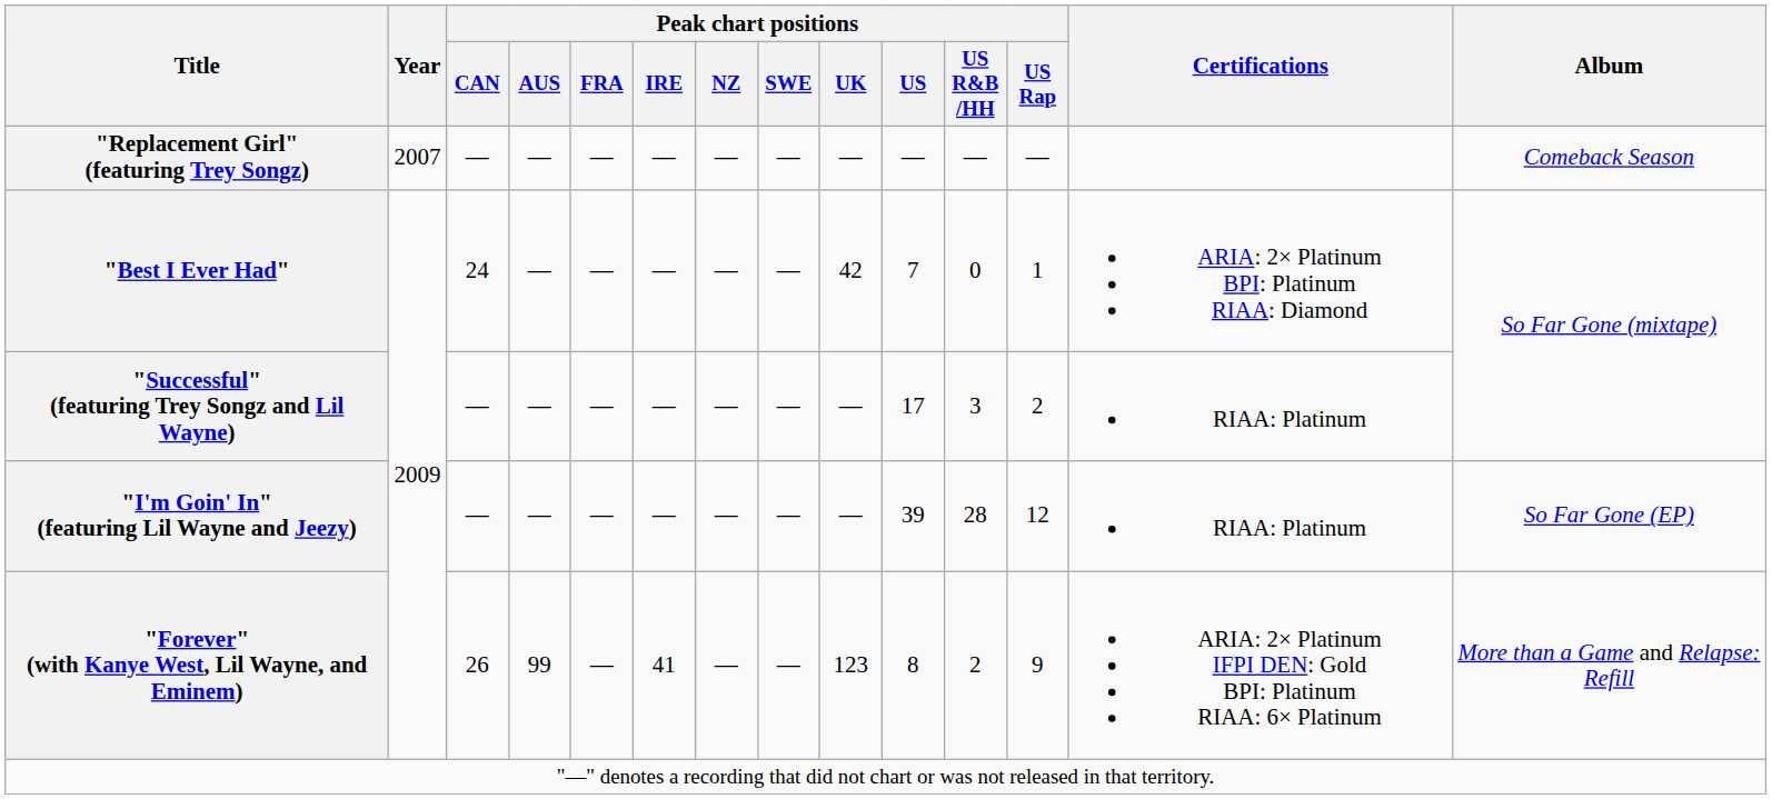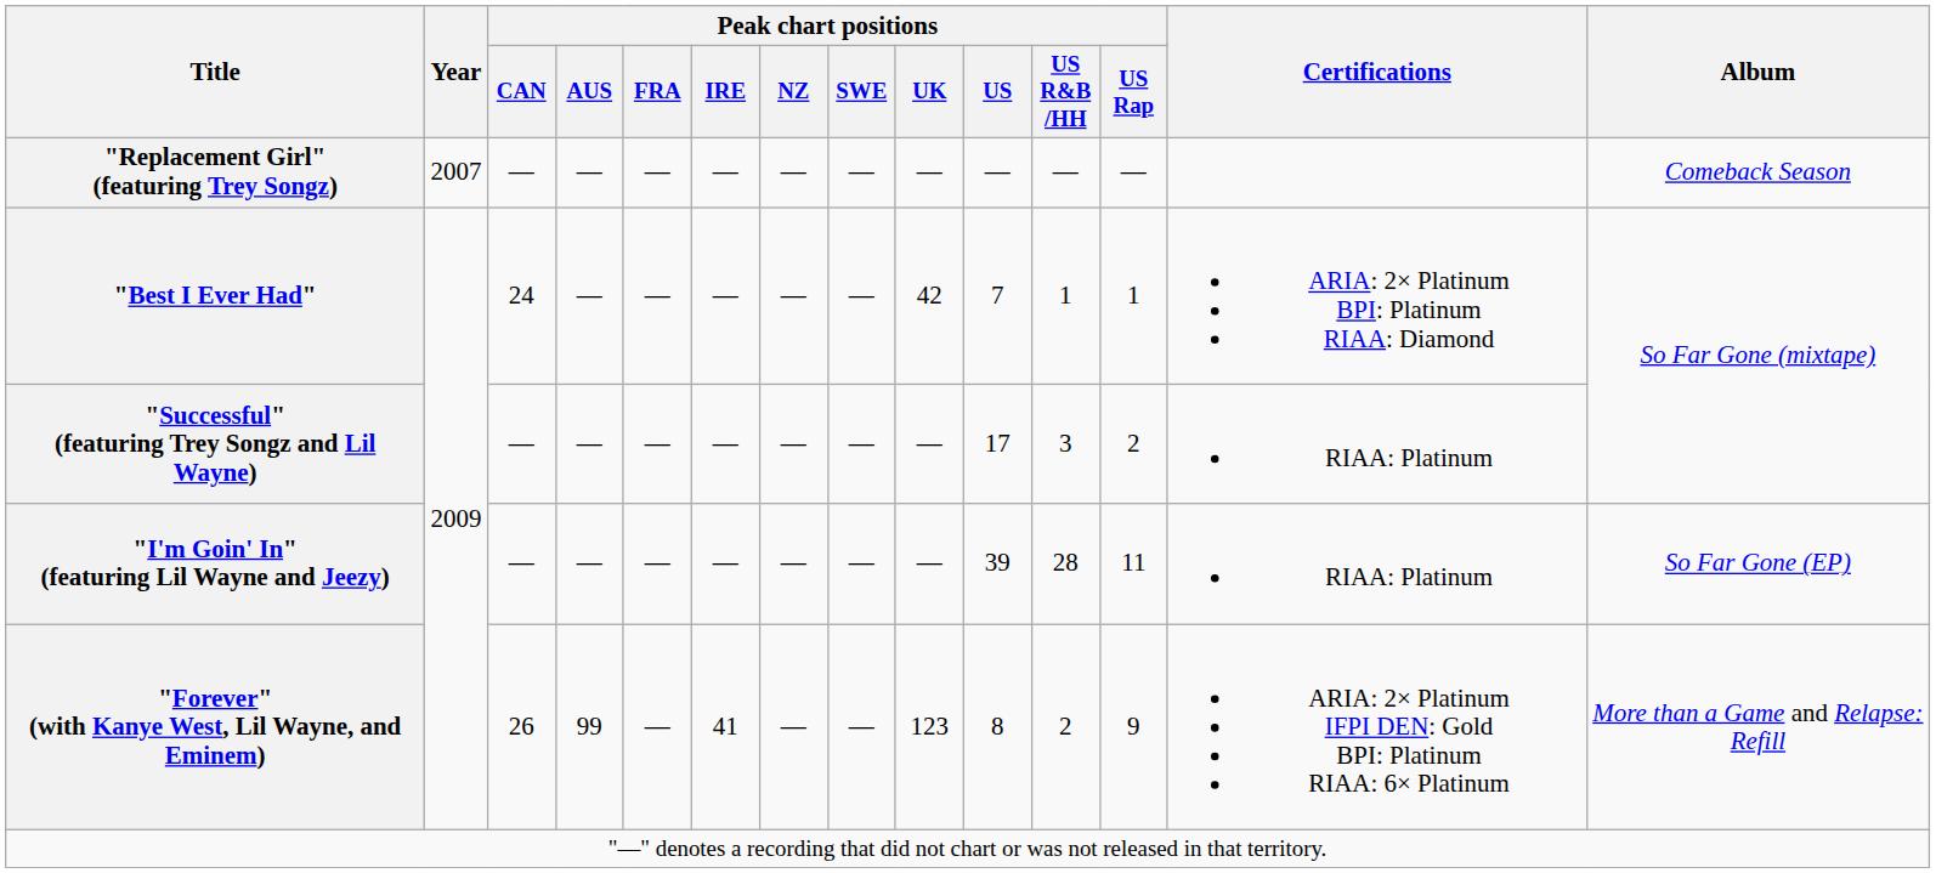"Best I Ever Had" | Peak chart positions / US R&B /HH: 0 -> 1
"I'm Goin' In" (featuring Lil Wayne and Jeezy) | Peak chart positions / US Rap: 12 -> 11
